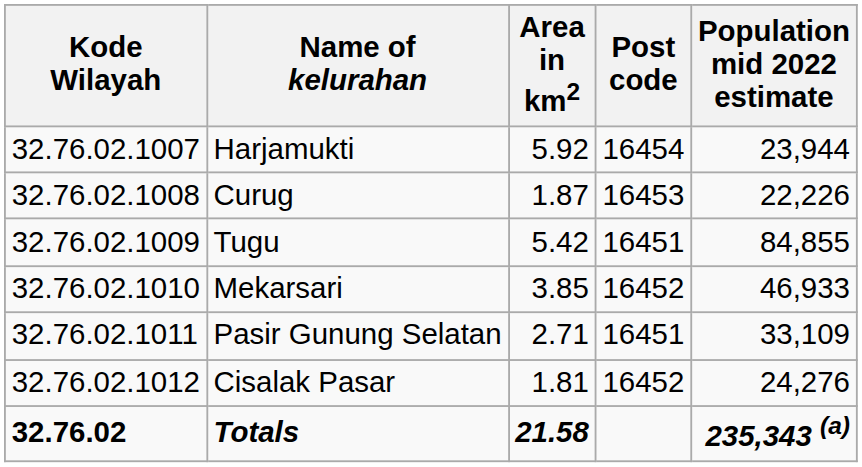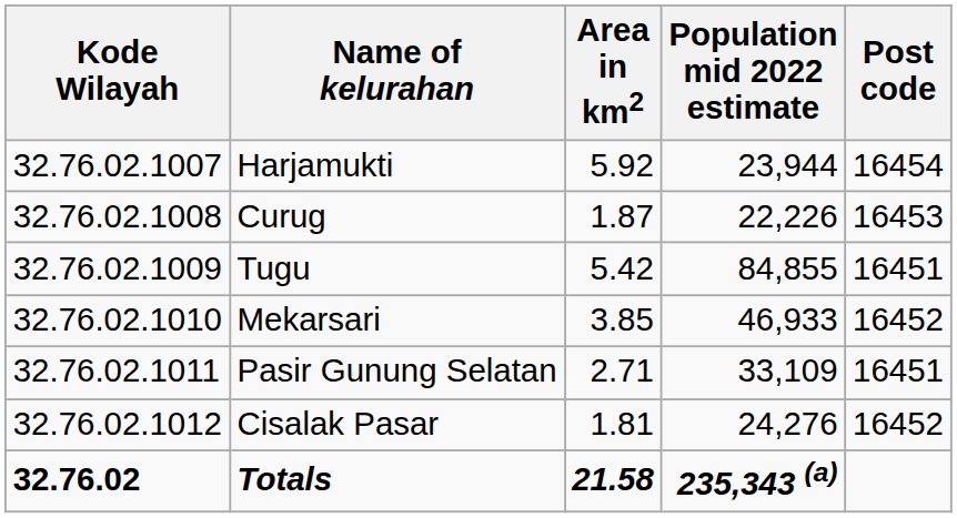columns swapped: Population mid 2022 estimate <-> Post code
